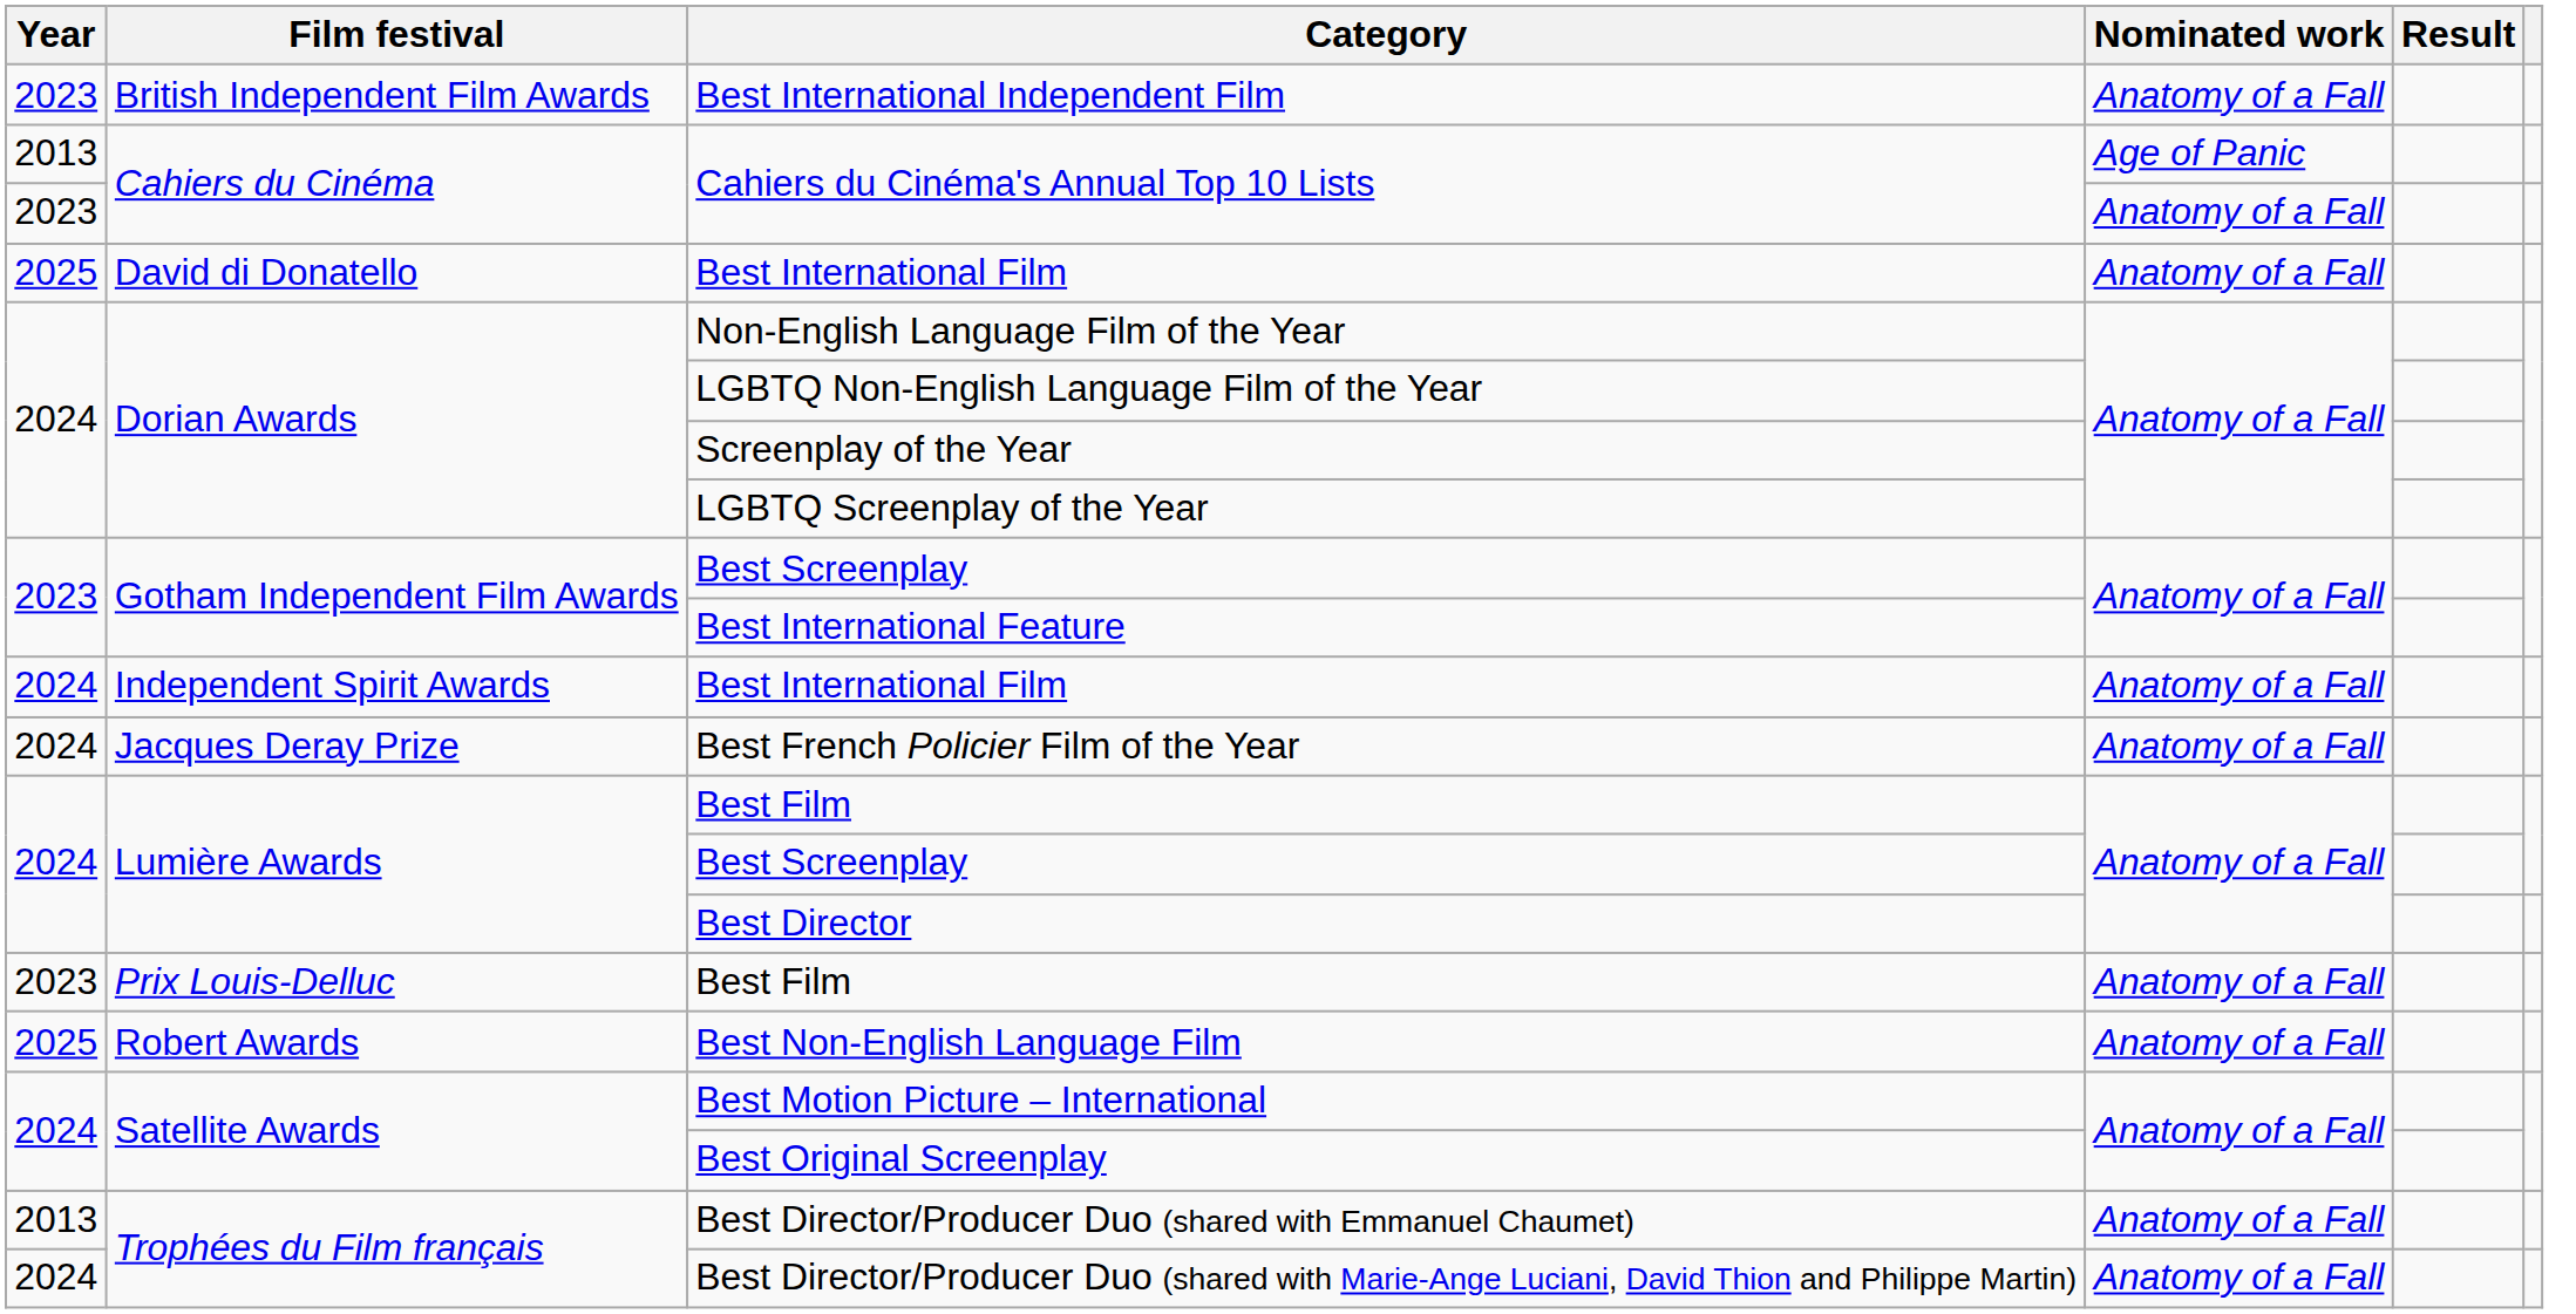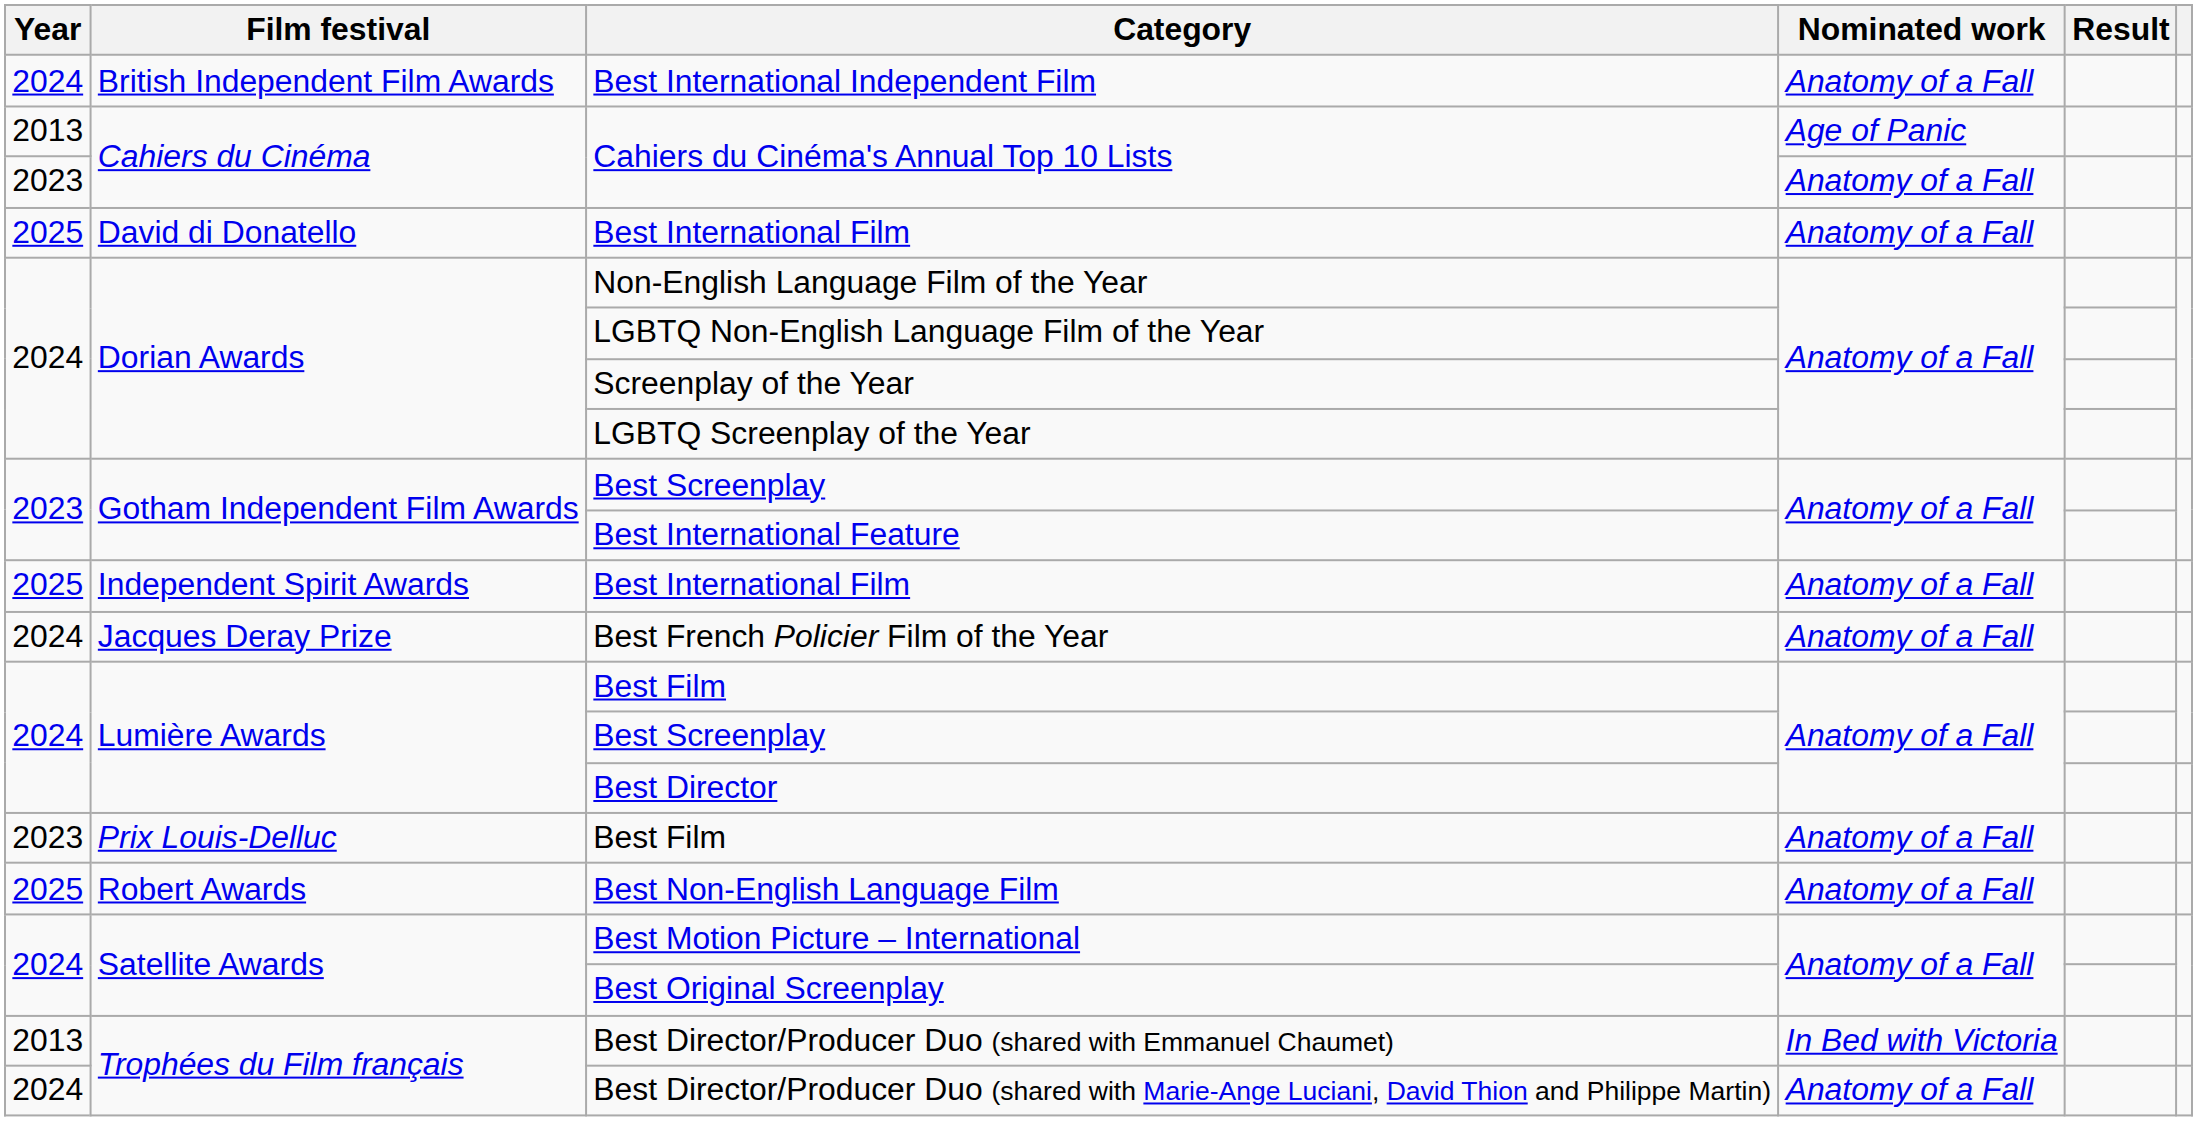Best International Independent Film | Year: 2023 -> 2024
Independent Spirit Awards / Best International Film | Year: 2024 -> 2025
Best Director/Producer Duo (shared with Emmanuel Chaumet) | Nominated work: Anatomy of a Fall -> In Bed with Victoria
